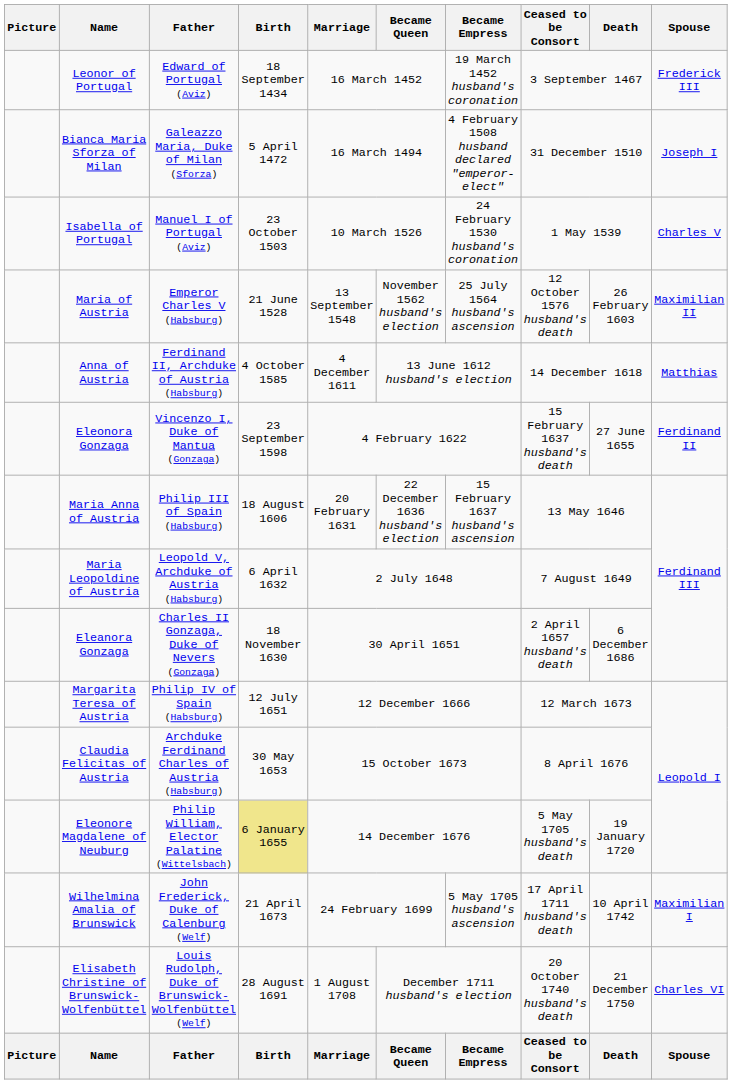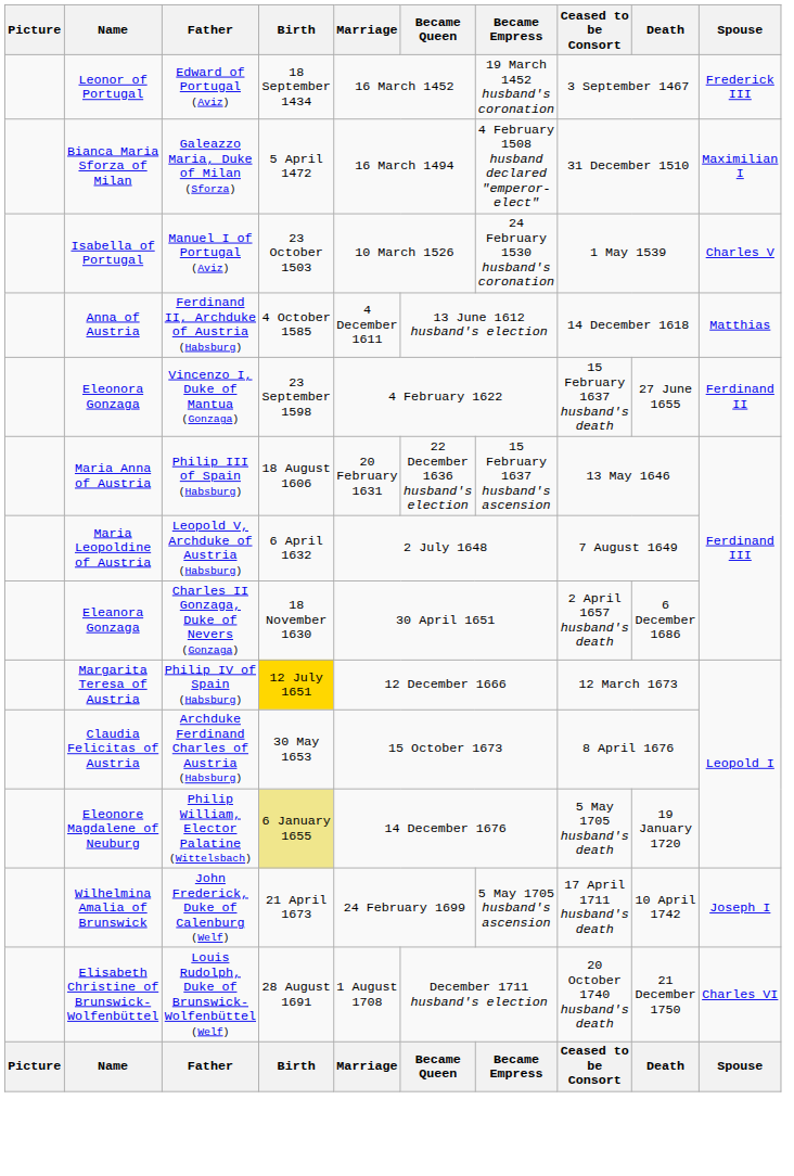Bianca Maria Sforza of Milan | Spouse: Joseph I -> Maximilian I
- row: Maria of Austria | Emperor Charles V (Habsburg) | 21 June 1528 | 13 September 1548 | November 1562 husband's election | 25 July 1564 husband's ascension | 12 October 1576 husband's death | 26 February 1603 | Maximilian II
Margarita Teresa of Austria | Birth: no background -> gold background
Wilhelmina Amalia of Brunswick | Spouse: Maximilian I -> Joseph I
